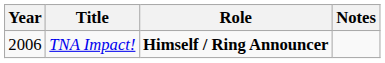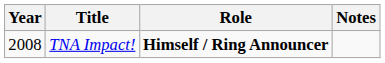TNA Impact! | Year: 2006 -> 2008
